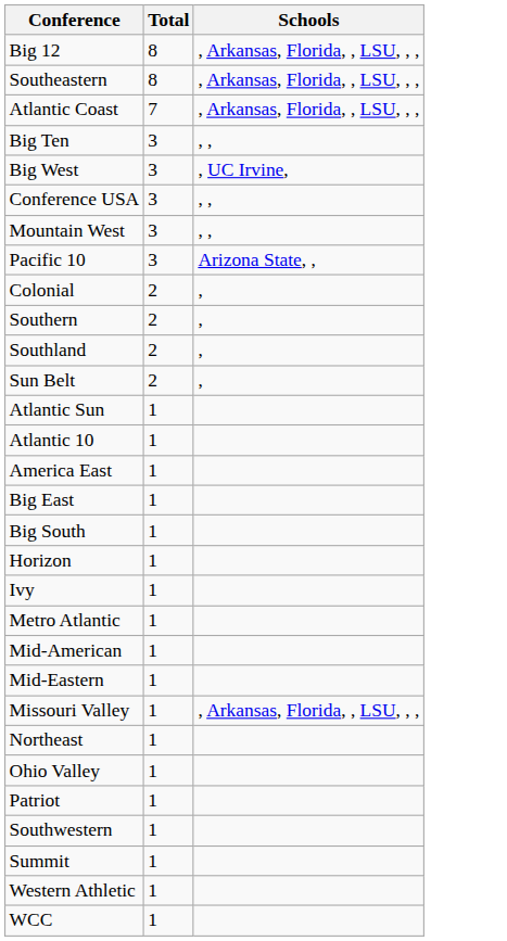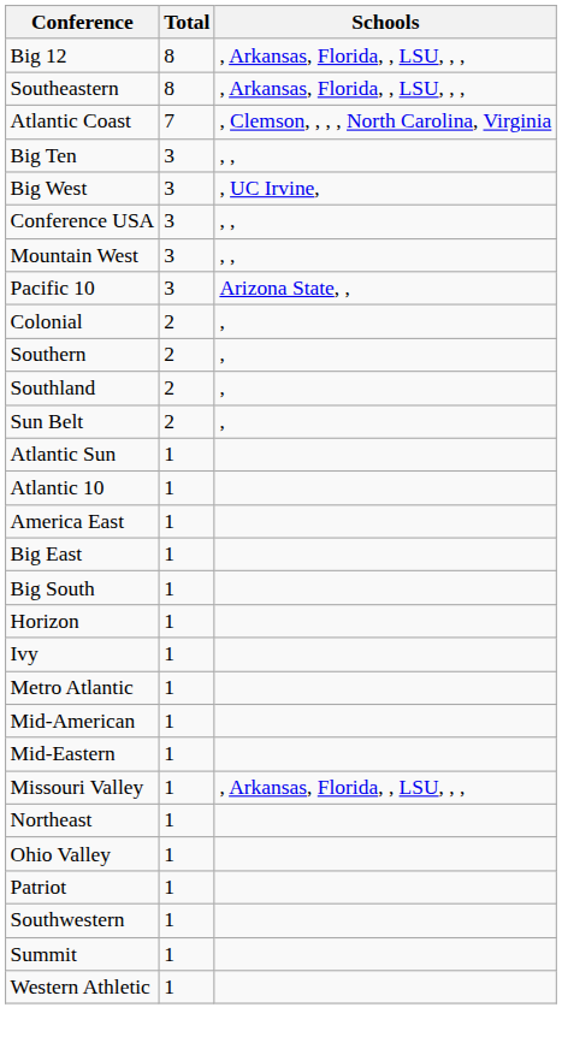Atlantic Coast | Schools: , Arkansas, Florida, , LSU, , , -> , Clemson, , , , North Carolina, Virginia
- row: WCC | 1
